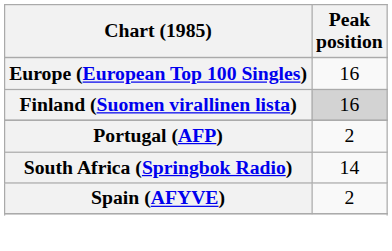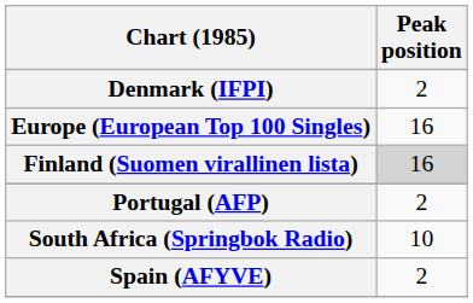+ row: Denmark (IFPI) | 2
South Africa (Springbok Radio) | Peak position: 14 -> 10
